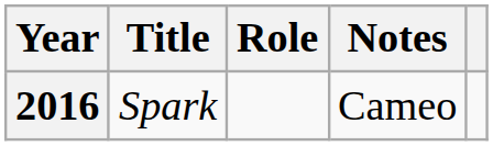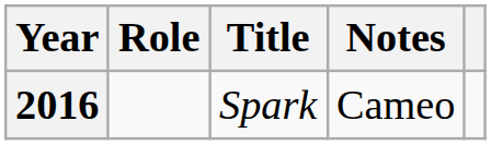columns swapped: Title <-> Role
